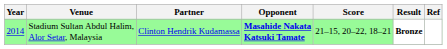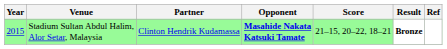Stadium Sultan Abdul Halim, Alor Setar, Malaysia | Year: 2014 -> 2015
